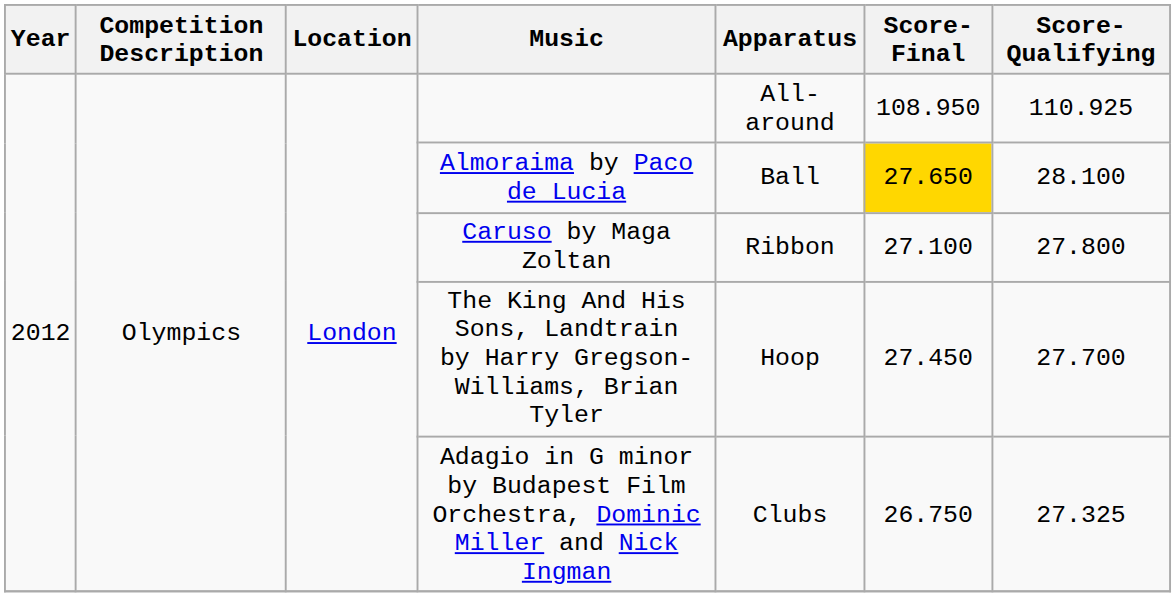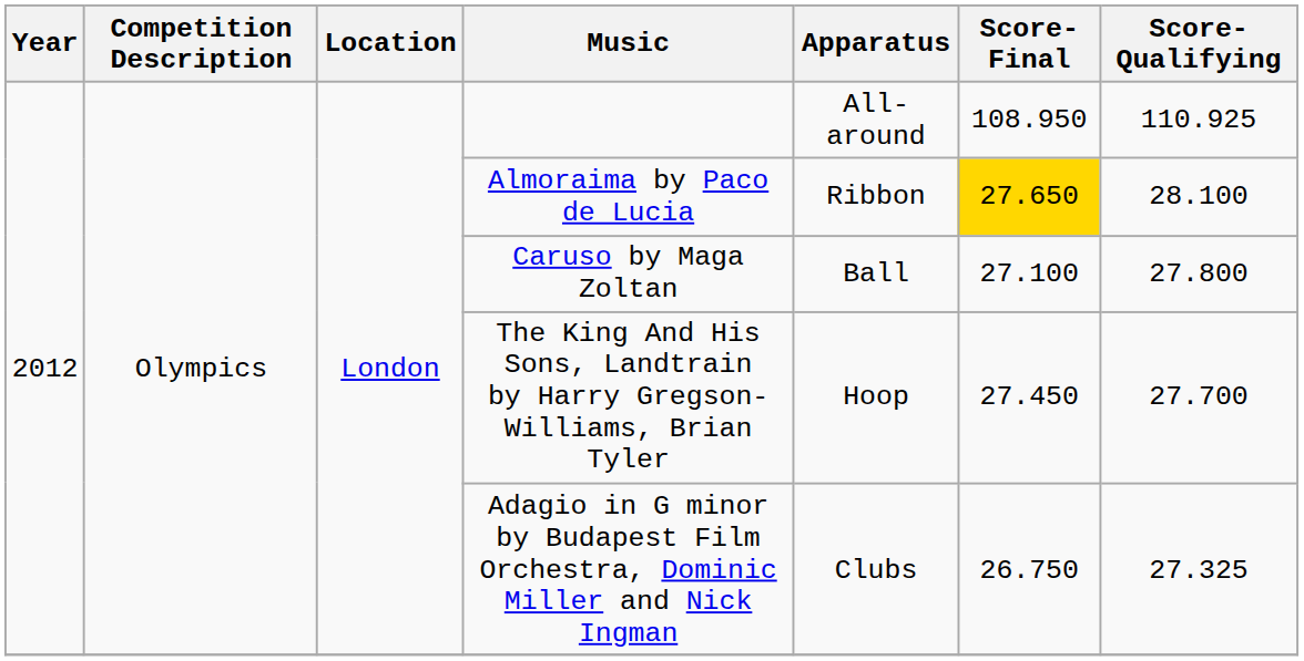Almoraima by Paco de Lucia | Apparatus: Ball -> Ribbon
Caruso by Maga Zoltan | Apparatus: Ribbon -> Ball
